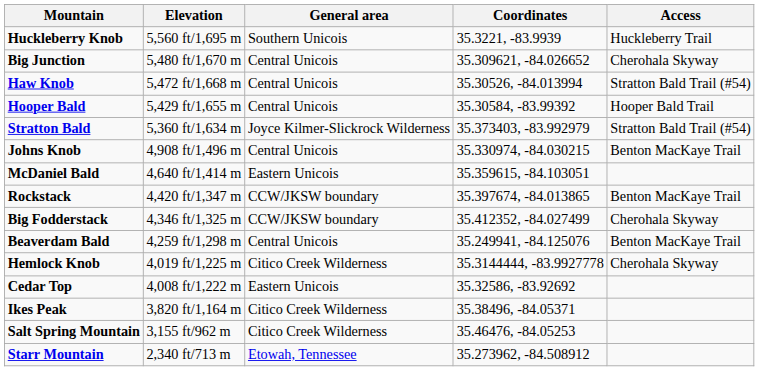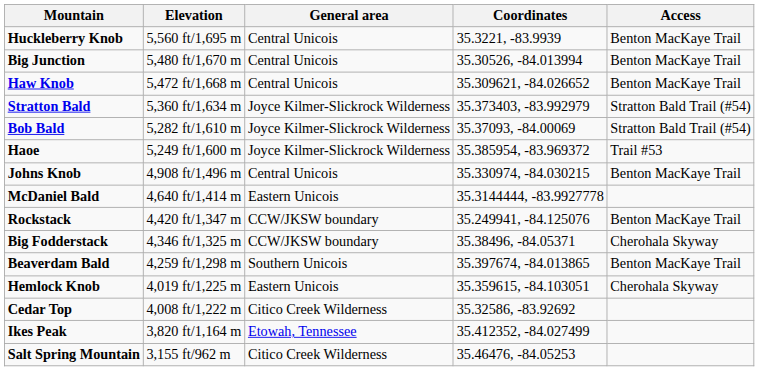Huckleberry Knob | General area: Southern Unicois -> Central Unicois
Huckleberry Knob | Access: Huckleberry Trail -> Benton MacKaye Trail
Big Junction | Coordinates: 35.309621, -84.026652 -> 35.30526, -84.013994
Big Junction | Access: Cherohala Skyway -> Benton MacKaye Trail
Haw Knob | Coordinates: 35.30526, -84.013994 -> 35.309621, -84.026652
Haw Knob | Access: Stratton Bald Trail (#54) -> Benton MacKaye Trail
- row: Hooper Bald | 5,429 ft/1,655 m | Central Unicois | 35.30584, -83.99392 | Hooper Bald Trail
+ row: Bob Bald | 5,282 ft/1,610 m | Joyce Kilmer-Slickrock Wilderness | 35.37093, -84.00069 | Stratton Bald Trail (#54)
+ row: Haoe | 5,249 ft/1,600 m | Joyce Kilmer-Slickrock Wilderness | 35.385954, -83.969372 | Trail #53
McDaniel Bald | Coordinates: 35.359615, -84.103051 -> 35.3144444, -83.9927778
Rockstack | Coordinates: 35.397674, -84.013865 -> 35.249941, -84.125076
Big Fodderstack | Coordinates: 35.412352, -84.027499 -> 35.38496, -84.05371
Beaverdam Bald | General area: Central Unicois -> Southern Unicois
Beaverdam Bald | Coordinates: 35.249941, -84.125076 -> 35.397674, -84.013865
Hemlock Knob | General area: Citico Creek Wilderness -> Eastern Unicois
Hemlock Knob | Coordinates: 35.3144444, -83.9927778 -> 35.359615, -84.103051
Cedar Top | General area: Eastern Unicois -> Citico Creek Wilderness
Ikes Peak | General area: Citico Creek Wilderness -> Etowah, Tennessee
Ikes Peak | Coordinates: 35.38496, -84.05371 -> 35.412352, -84.027499
- row: Starr Mountain | 2,340 ft/713 m | Etowah, Tennessee | 35.273962, -84.508912
